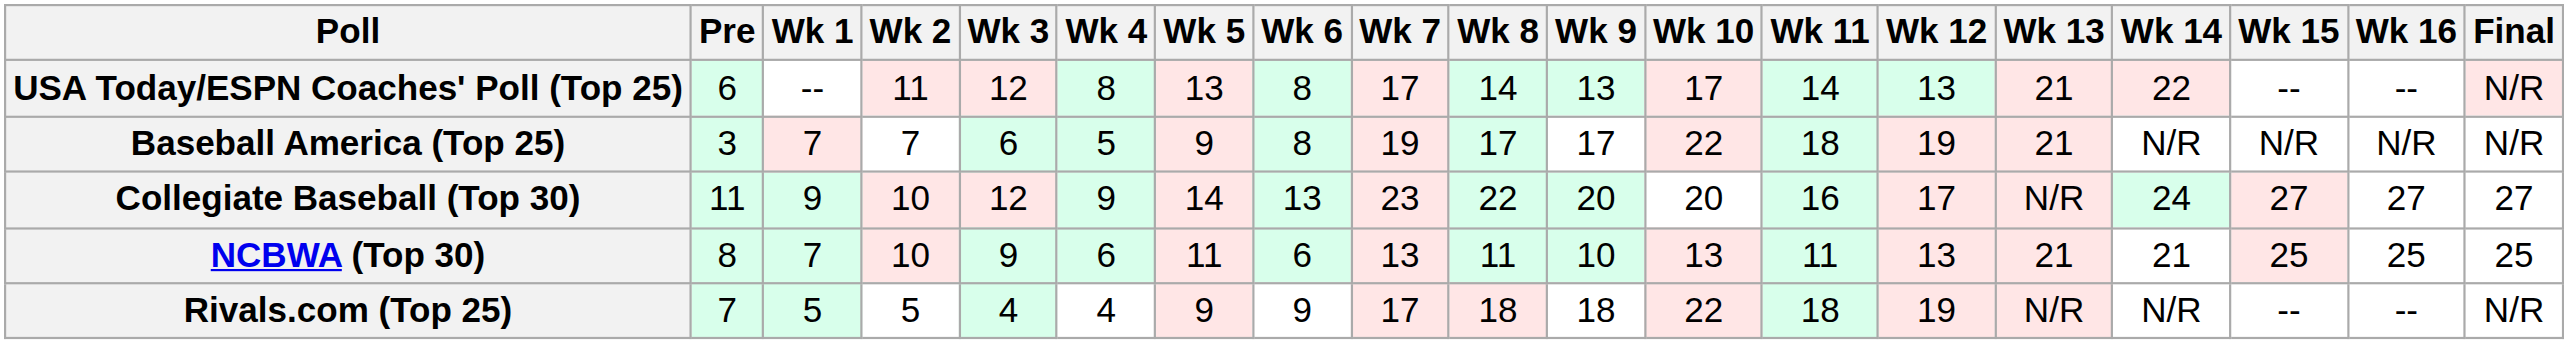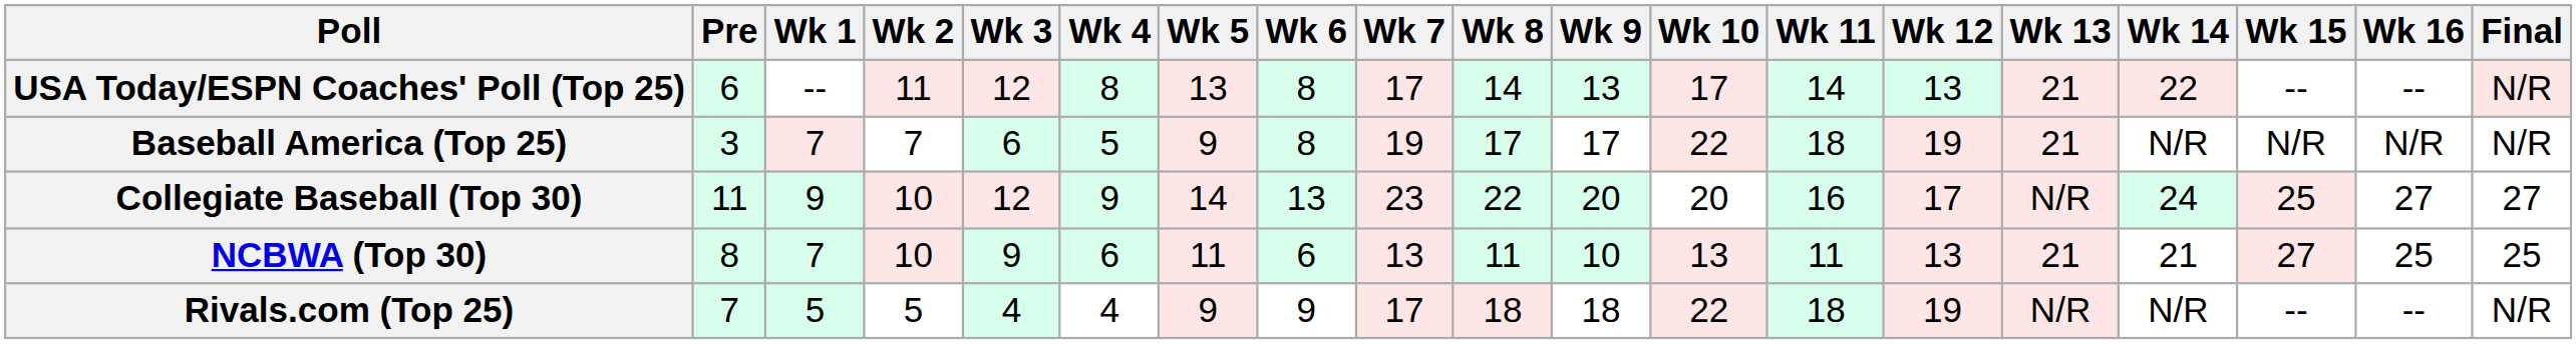Collegiate Baseball (Top 30) | Wk 15: 27 -> 25
NCBWA (Top 30) | Wk 15: 25 -> 27
